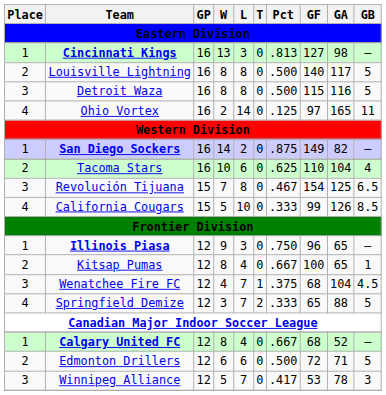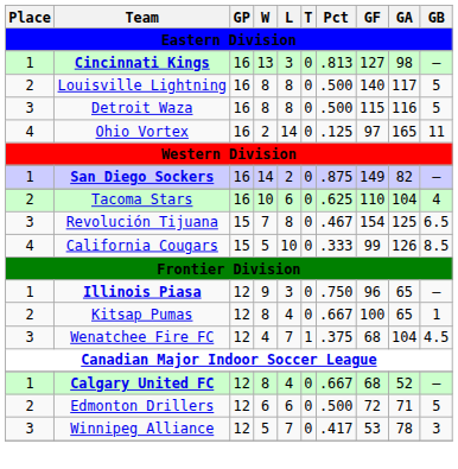- row: 4 | Springfield Demize | 12 | 3 | 7 | 2 | .333 | 65 | 88 | 5
